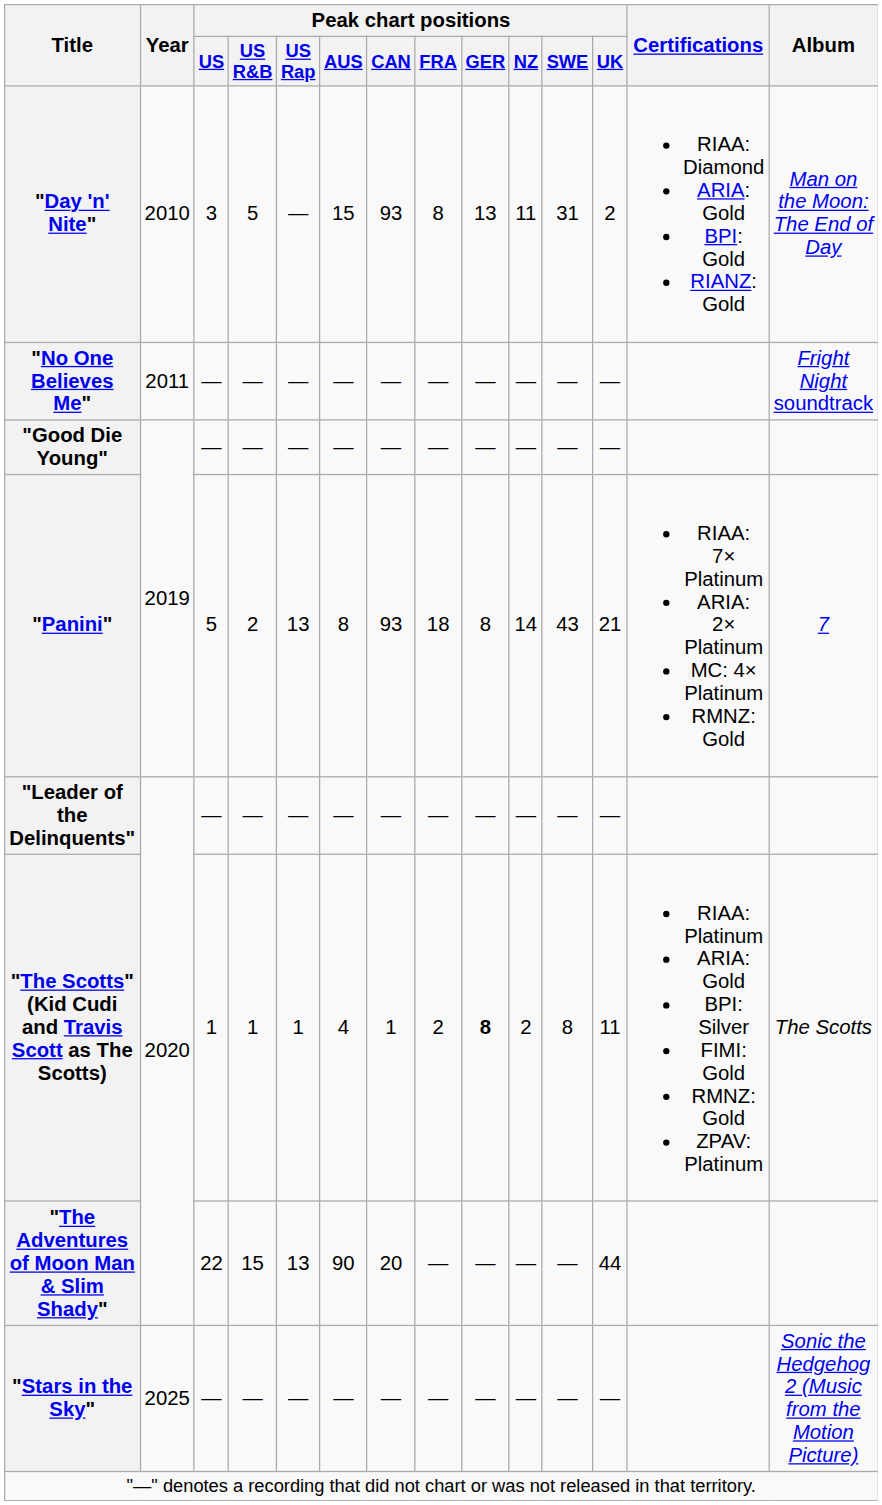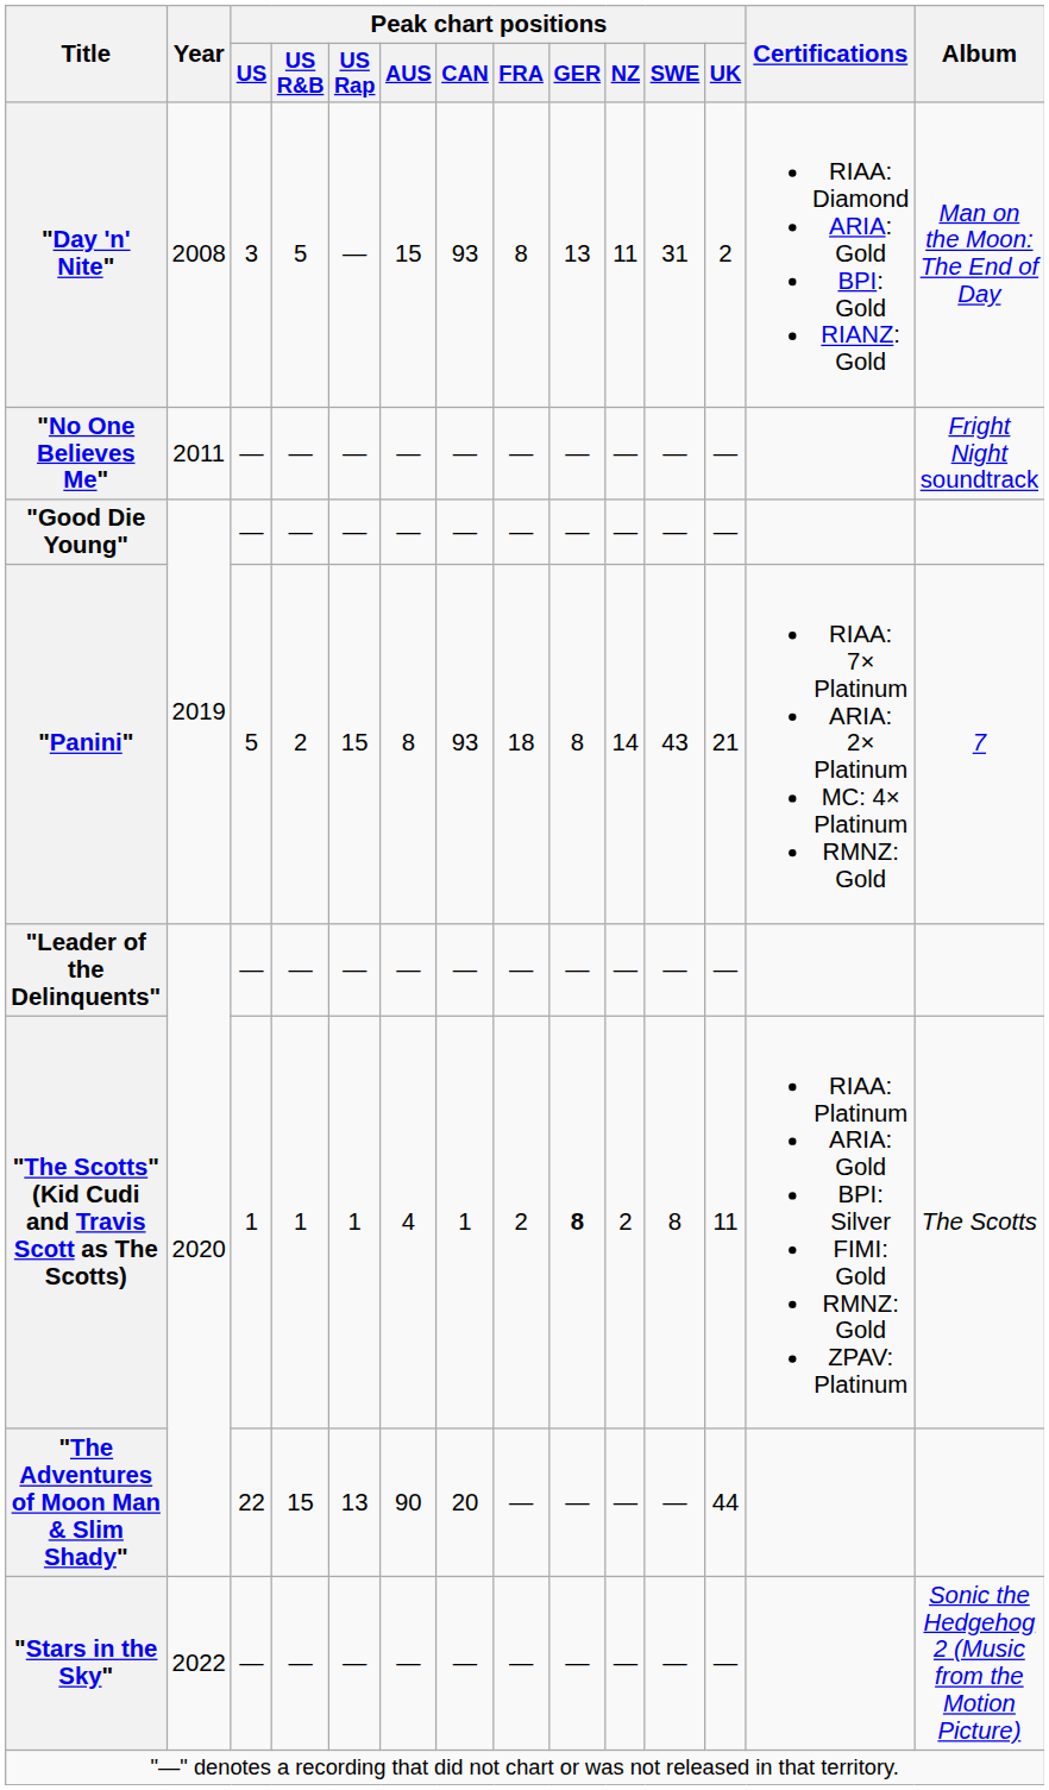"Day 'n' Nite" | Year: 2010 -> 2008
"Panini" | Peak chart positions / US Rap: 13 -> 15
"Stars in the Sky" | Year: 2025 -> 2022
